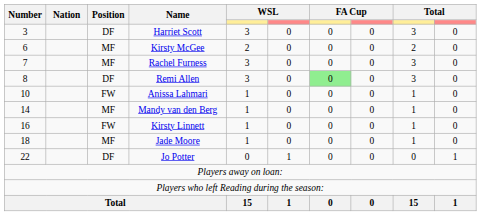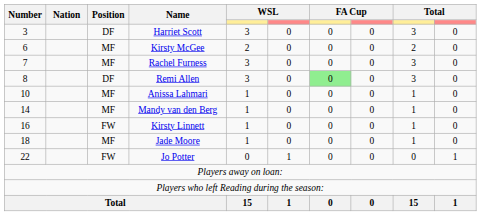Anissa Lahmari | Position: FW -> MF
Jo Potter | Position: DF -> FW
